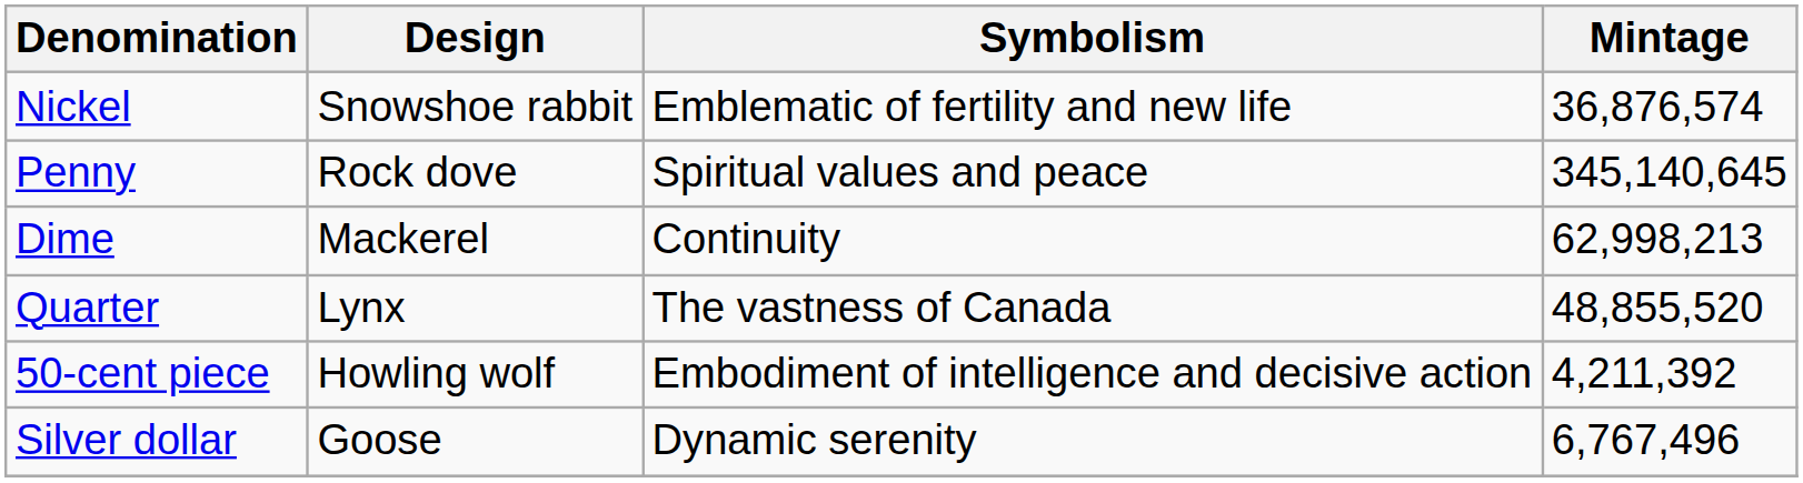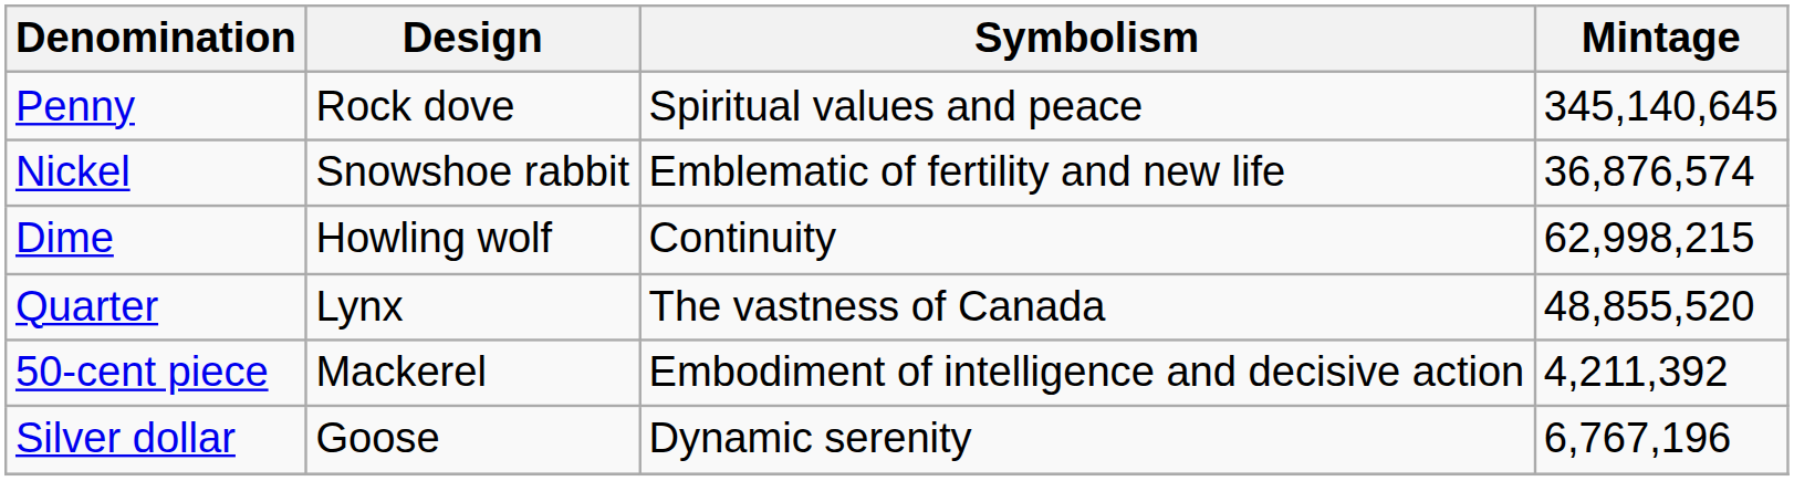rows swapped: Penny <-> Nickel
Dime | Design: Mackerel -> Howling wolf
Dime | Mintage: 62,998,213 -> 62,998,215
50-cent piece | Design: Howling wolf -> Mackerel
Silver dollar | Mintage: 6,767,496 -> 6,767,196
